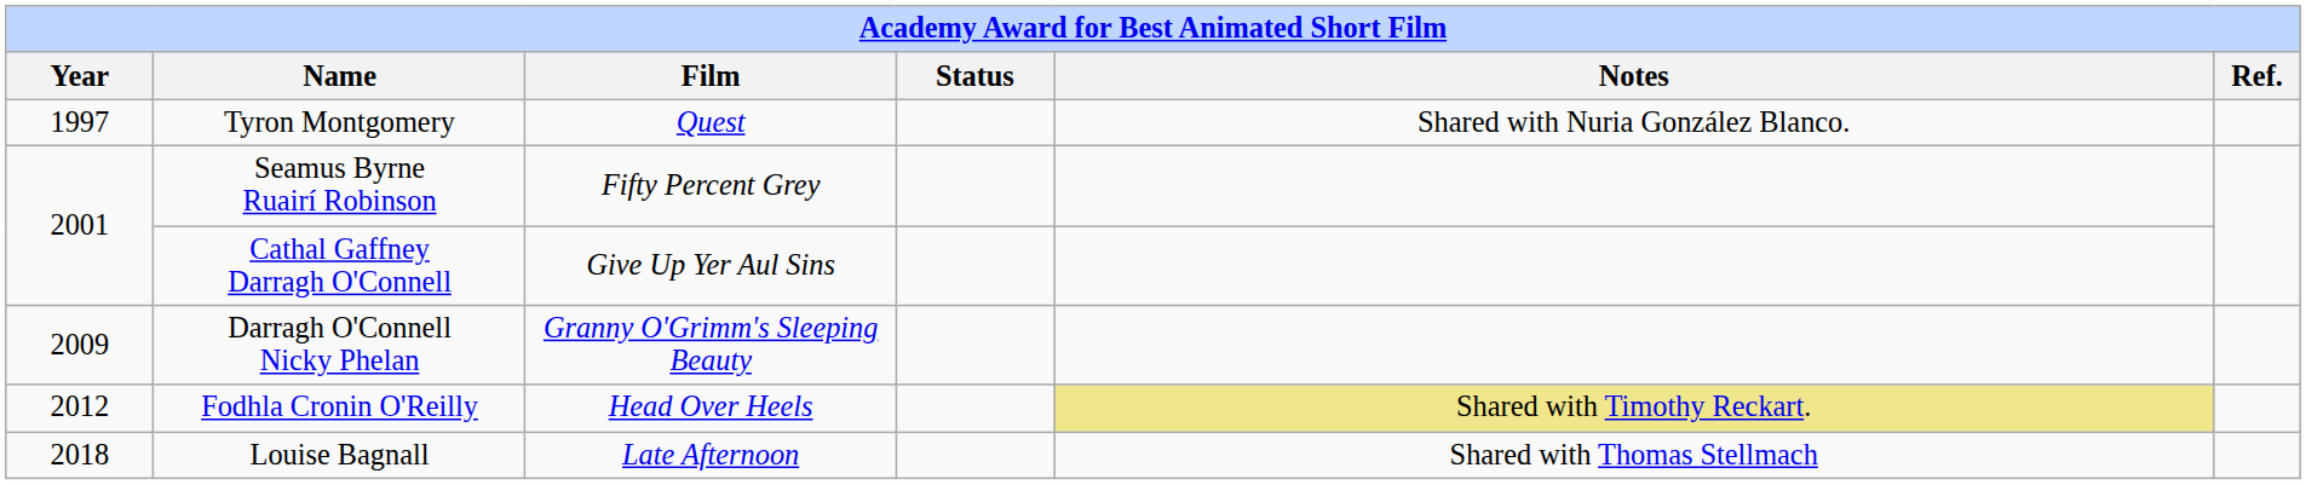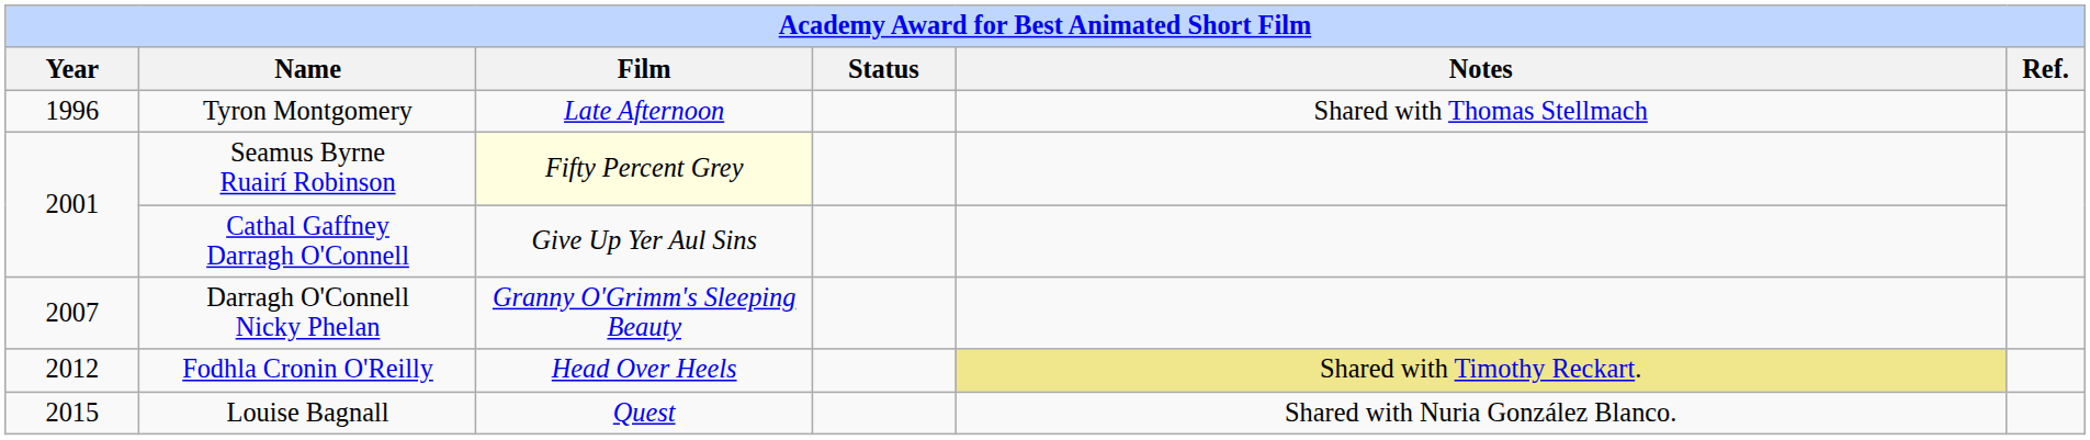Tyron Montgomery | Year: 1997 -> 1996
Tyron Montgomery | Film: Quest -> Late Afternoon
Tyron Montgomery | Notes: Shared with Nuria González Blanco. -> Shared with Thomas Stellmach
Seamus Byrne Ruairí Robinson | Film: no background -> lightyellow background
Darragh O'Connell Nicky Phelan | Year: 2009 -> 2007
Louise Bagnall | Year: 2018 -> 2015
Louise Bagnall | Film: Late Afternoon -> Quest
Louise Bagnall | Notes: Shared with Thomas Stellmach -> Shared with Nuria González Blanco.
